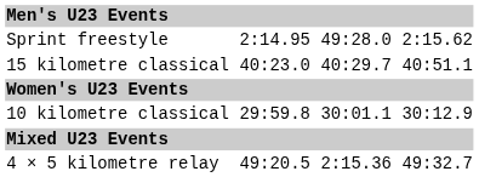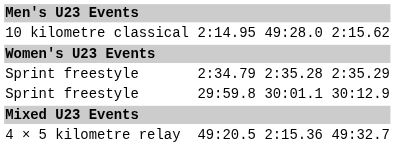2:14.95 | column 1: Sprint freestyle -> 10 kilometre classical
- row: 15 kilometre classical | 40:23.0 | 40:29.7 | 40:51.1
+ row: Sprint freestyle | 2:34.79 | 2:35.28 | 2:35.29
29:59.8 | column 1: 10 kilometre classical -> Sprint freestyle
